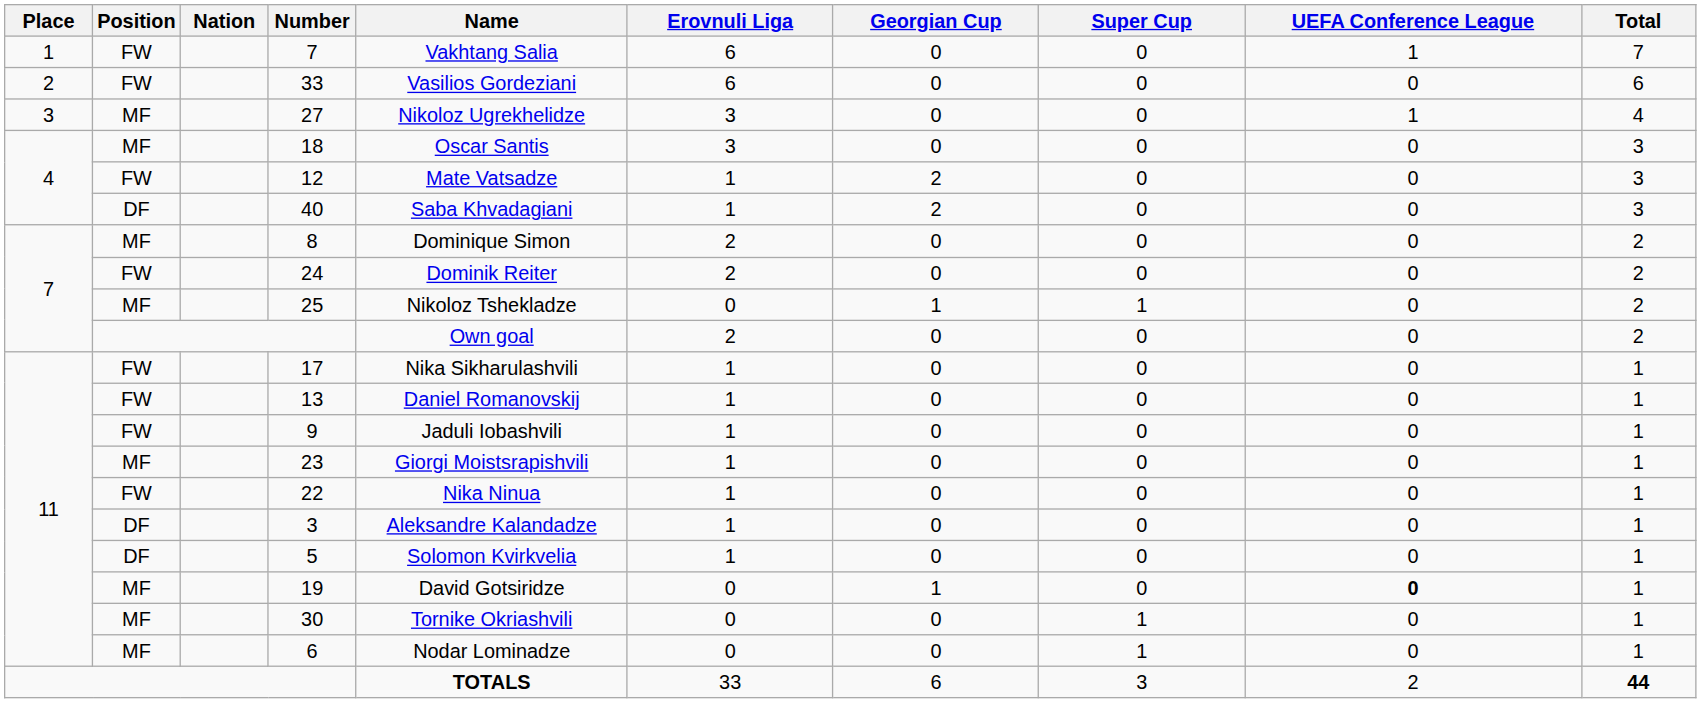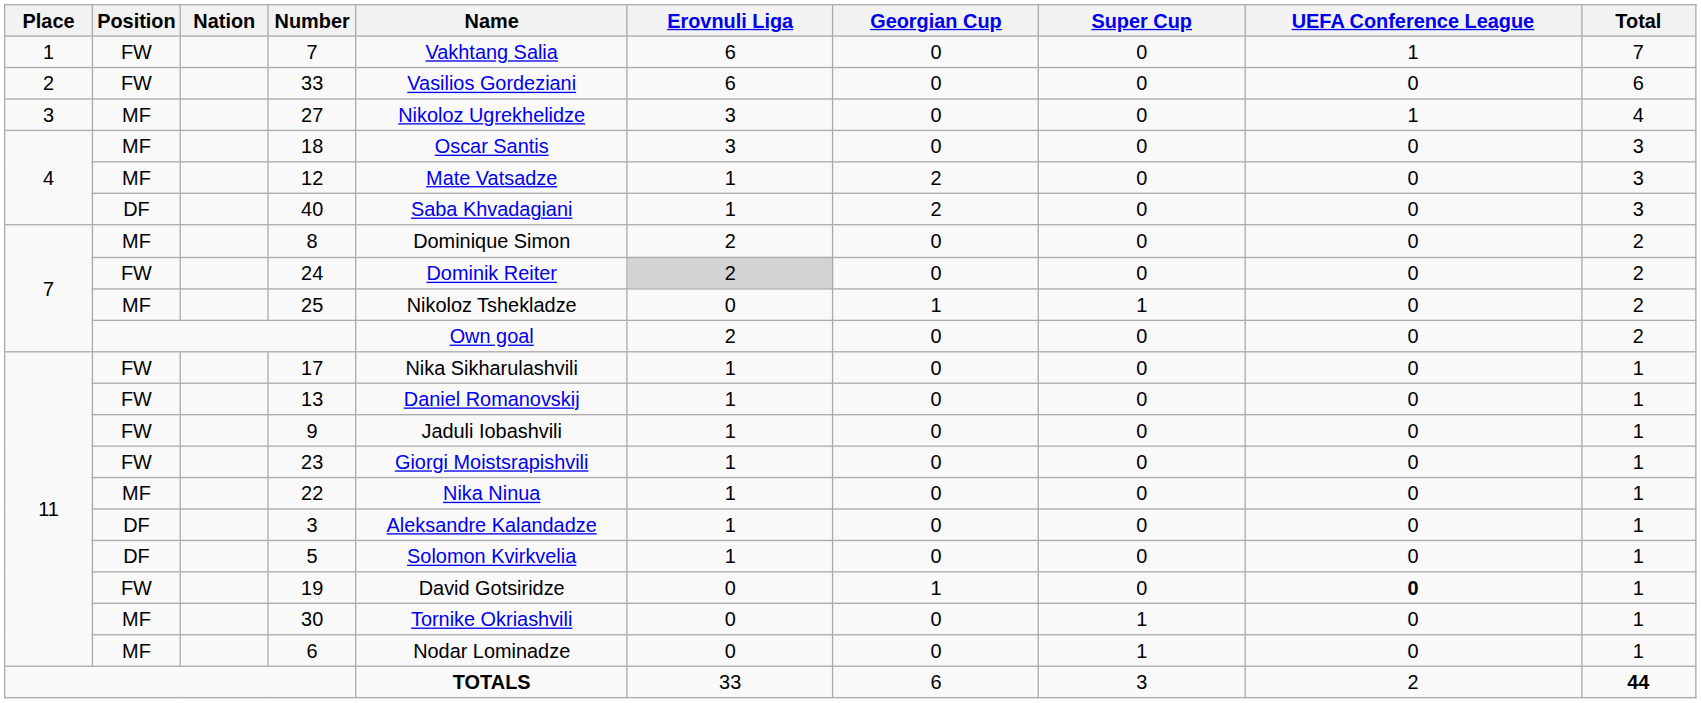12 | Position: FW -> MF
24 | Erovnuli Liga: no background -> lightgrey background
23 | Position: MF -> FW
22 | Position: FW -> MF
19 | Position: MF -> FW
